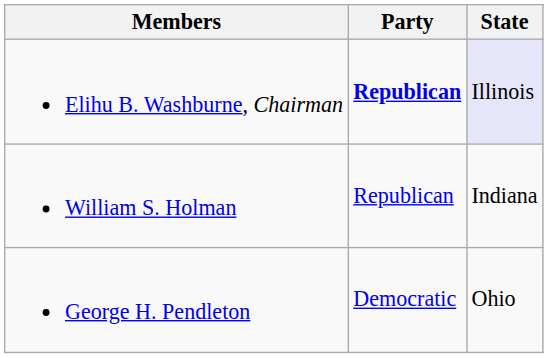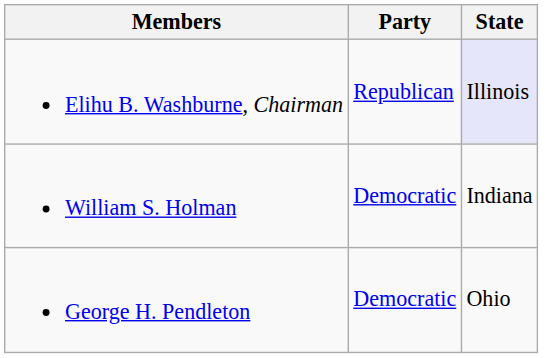Elihu B. Washburne, Chairman | Party: bold -> normal
William S. Holman | Party: Republican -> Democratic
